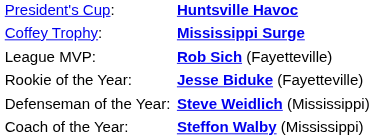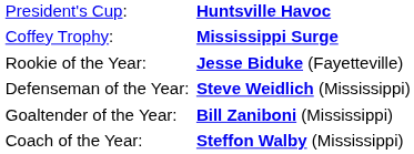- row: League MVP: | Rob Sich (Fayetteville)
+ row: Goaltender of the Year: | Bill Zaniboni (Mississippi)
